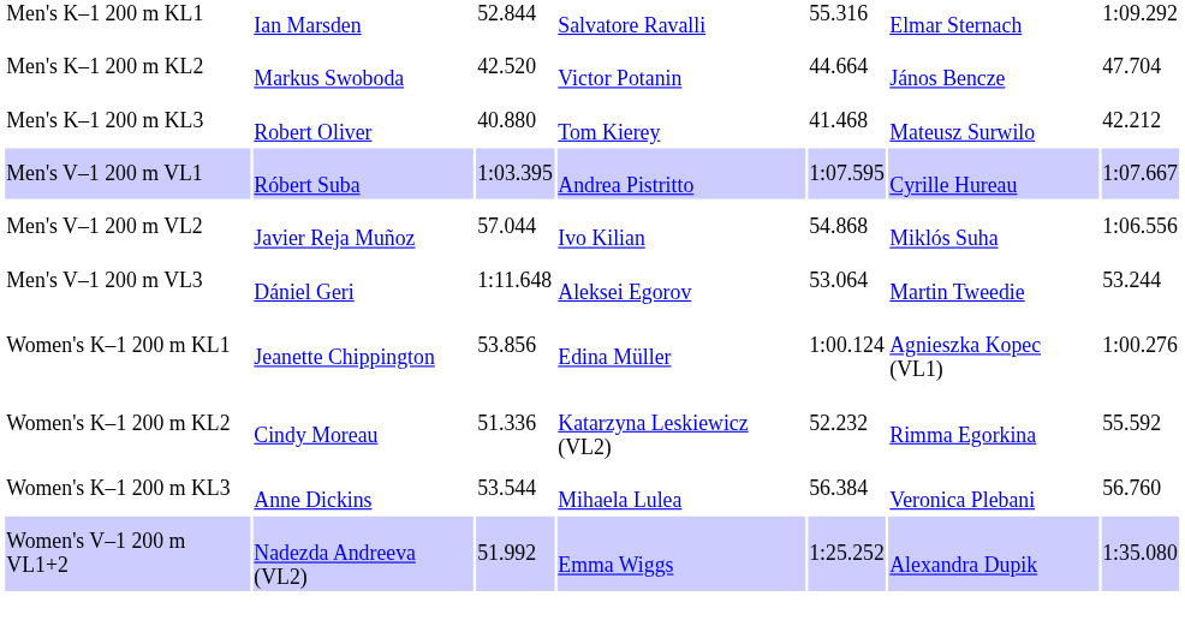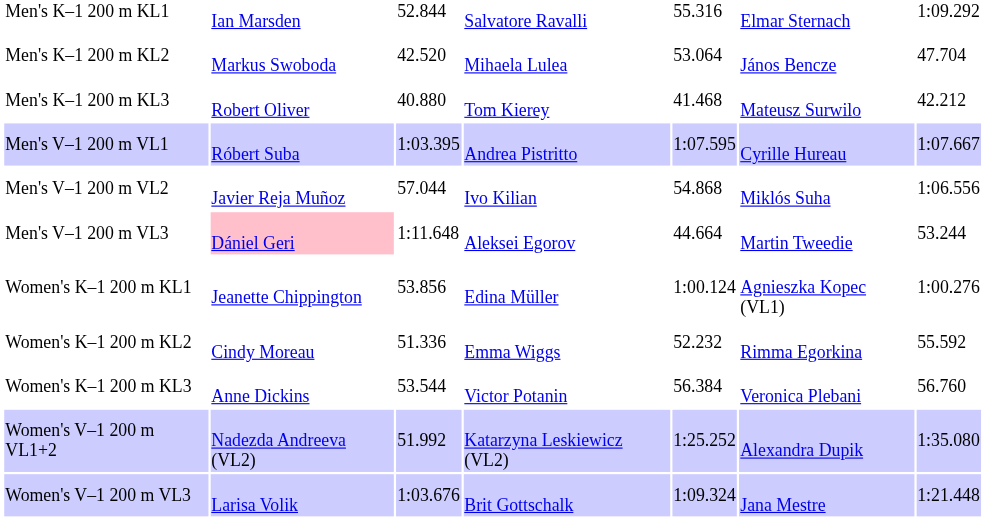Men's K–1 200 m KL2 | column 4: Victor Potanin -> Mihaela Lulea
Men's K–1 200 m KL2 | column 5: 44.664 -> 53.064
Men's V–1 200 m VL3 | column 2: no background -> pink background
Men's V–1 200 m VL3 | column 5: 53.064 -> 44.664
Women's K–1 200 m KL2 | column 4: Katarzyna Leskiewicz (VL2) -> Emma Wiggs
Women's K–1 200 m KL3 | column 4: Mihaela Lulea -> Victor Potanin
Women's V–1 200 m VL1+2 | column 4: Emma Wiggs -> Katarzyna Leskiewicz (VL2)
+ row: Women's V–1 200 m VL3 | Larisa Volik | 1:03.676 | Brit Gottschalk | 1:09.324 | Jana Mestre | 1:21.448
